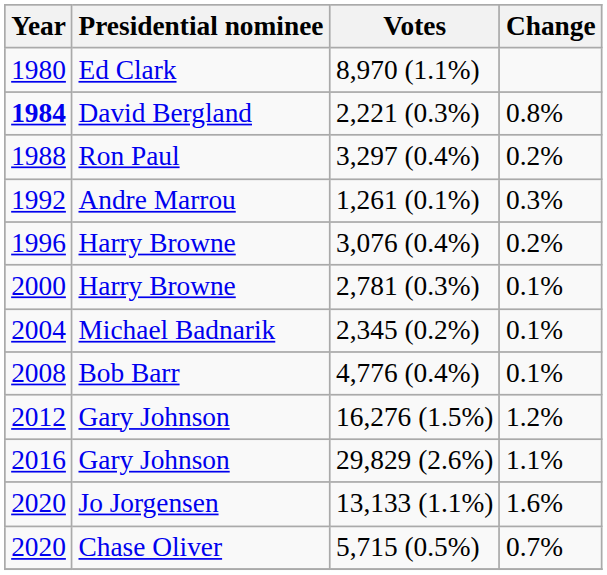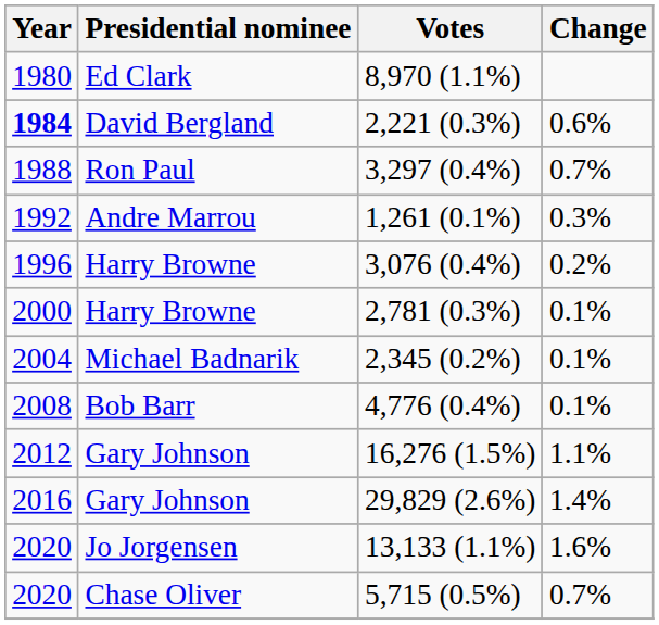2,221 (0.3%) | Change: 0.8% -> 0.6%
3,297 (0.4%) | Change: 0.2% -> 0.7%
16,276 (1.5%) | Change: 1.2% -> 1.1%
29,829 (2.6%) | Change: 1.1% -> 1.4%
